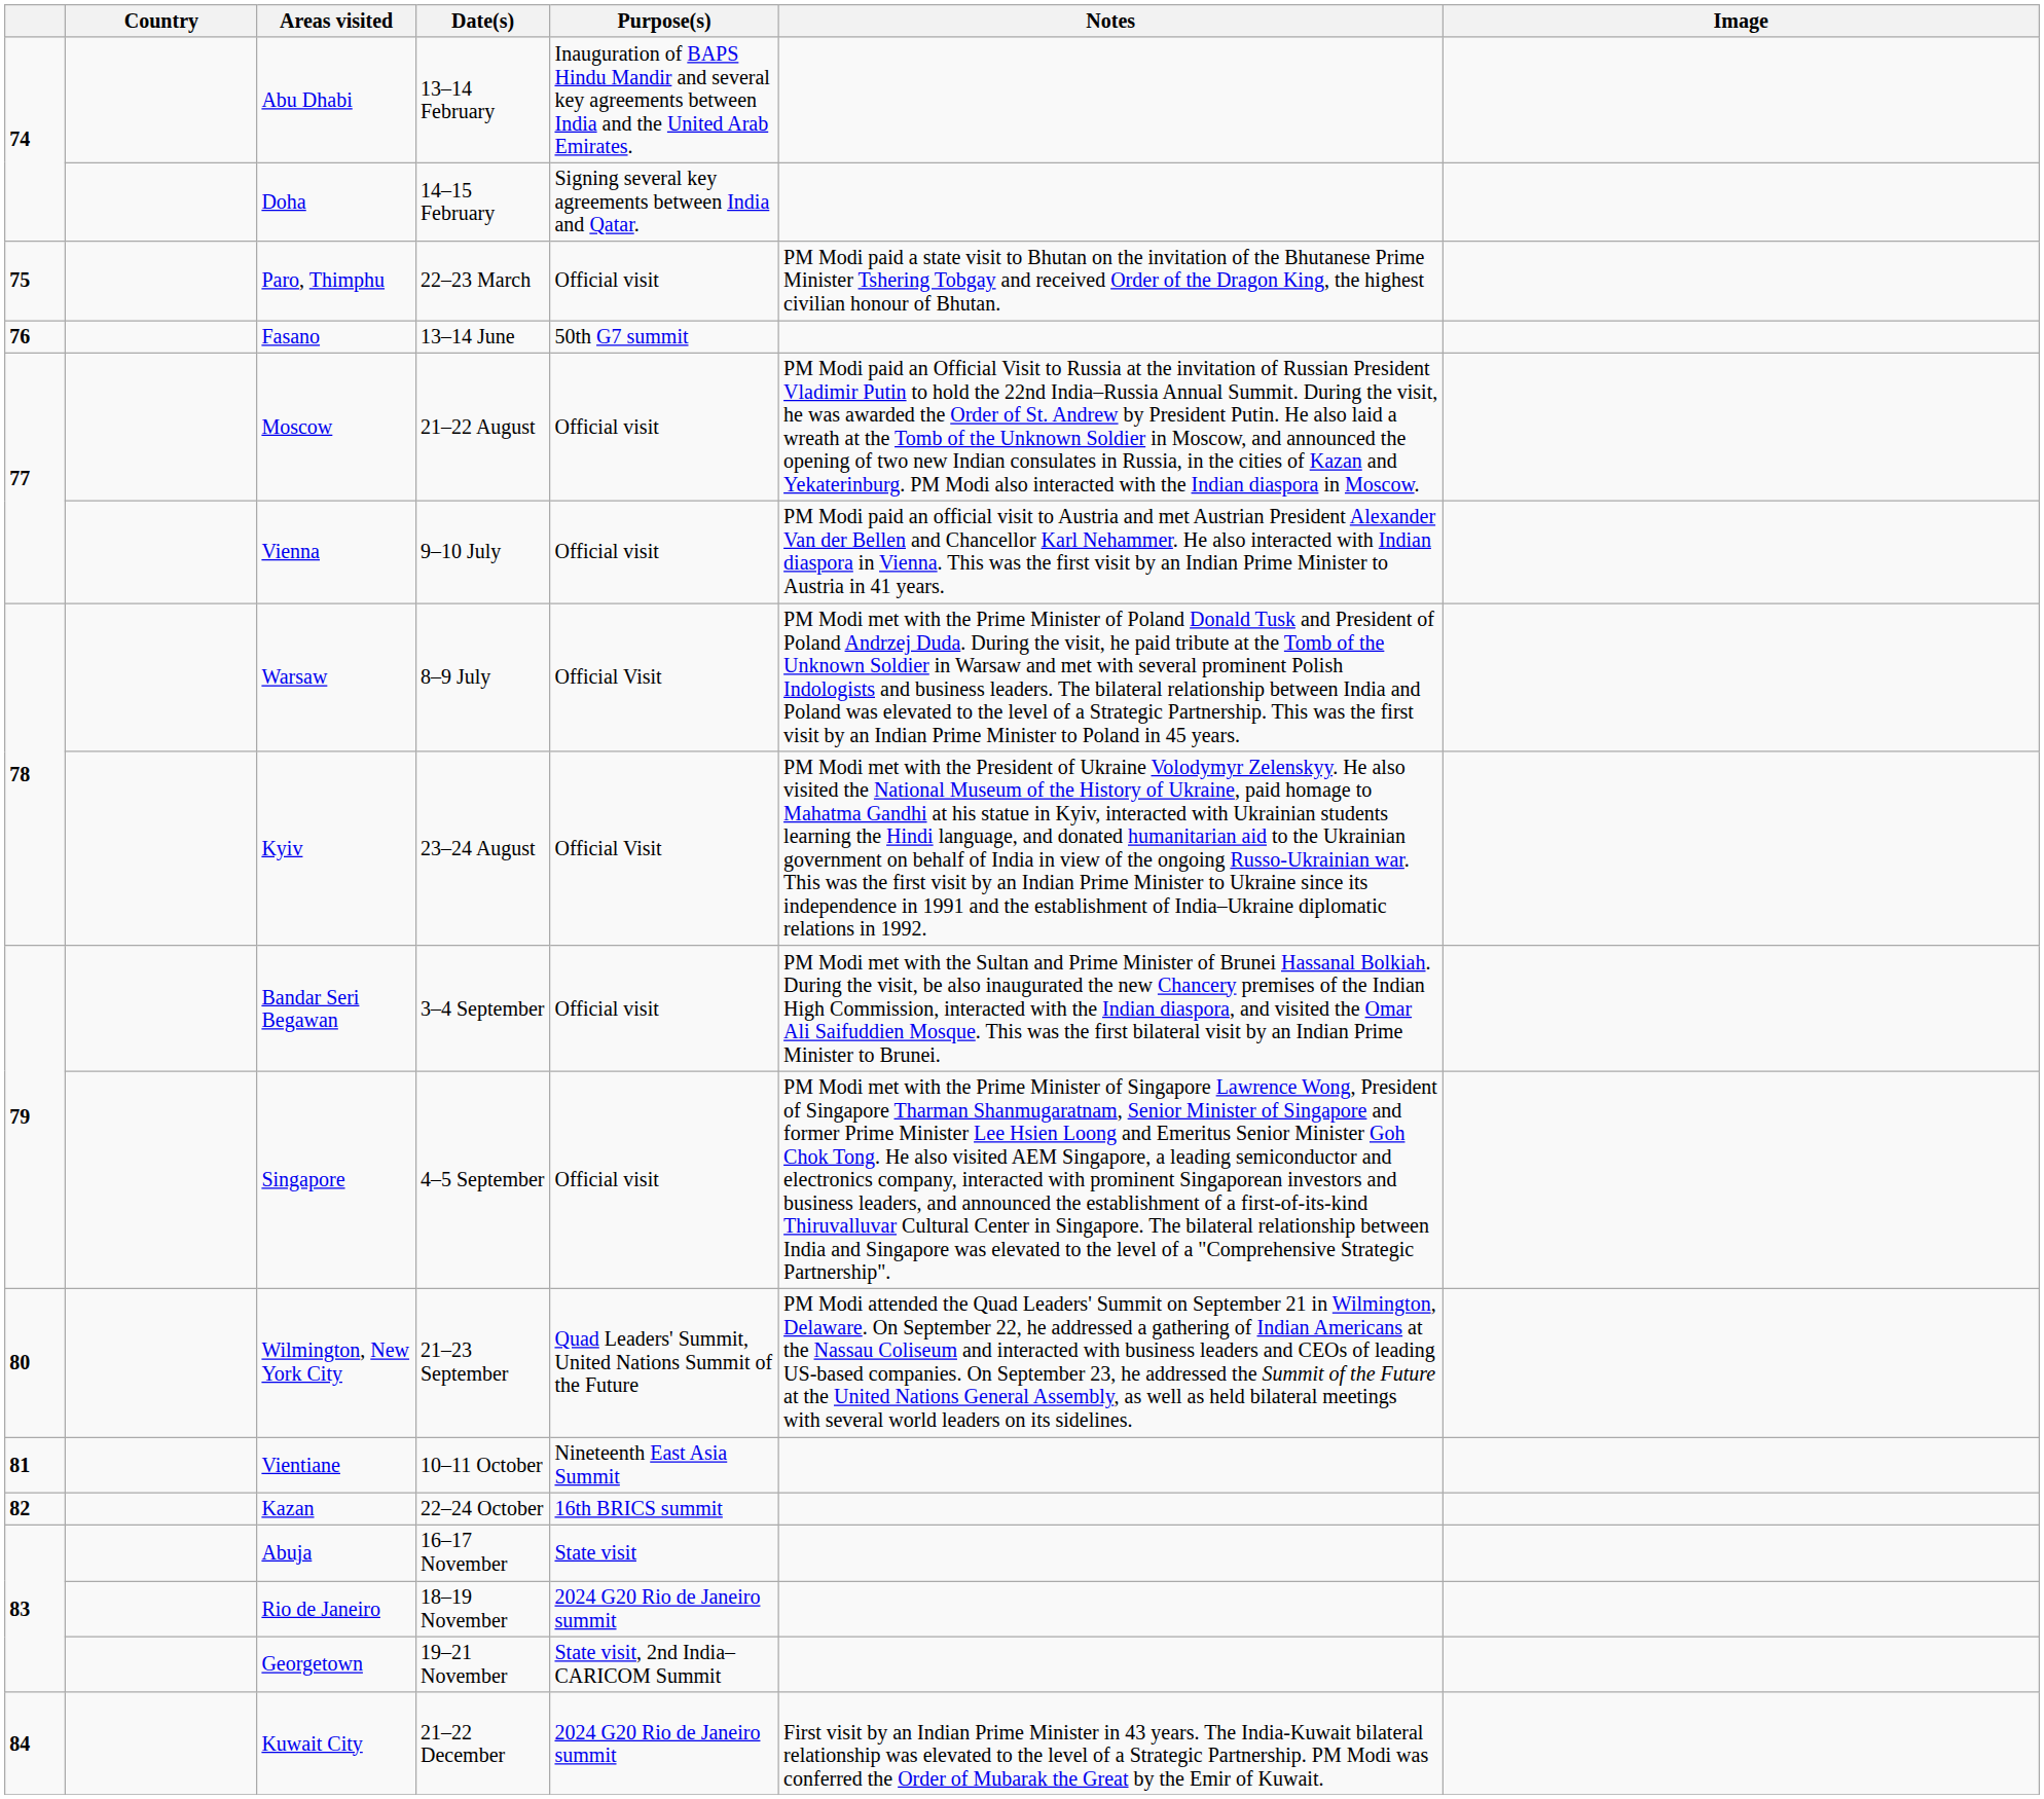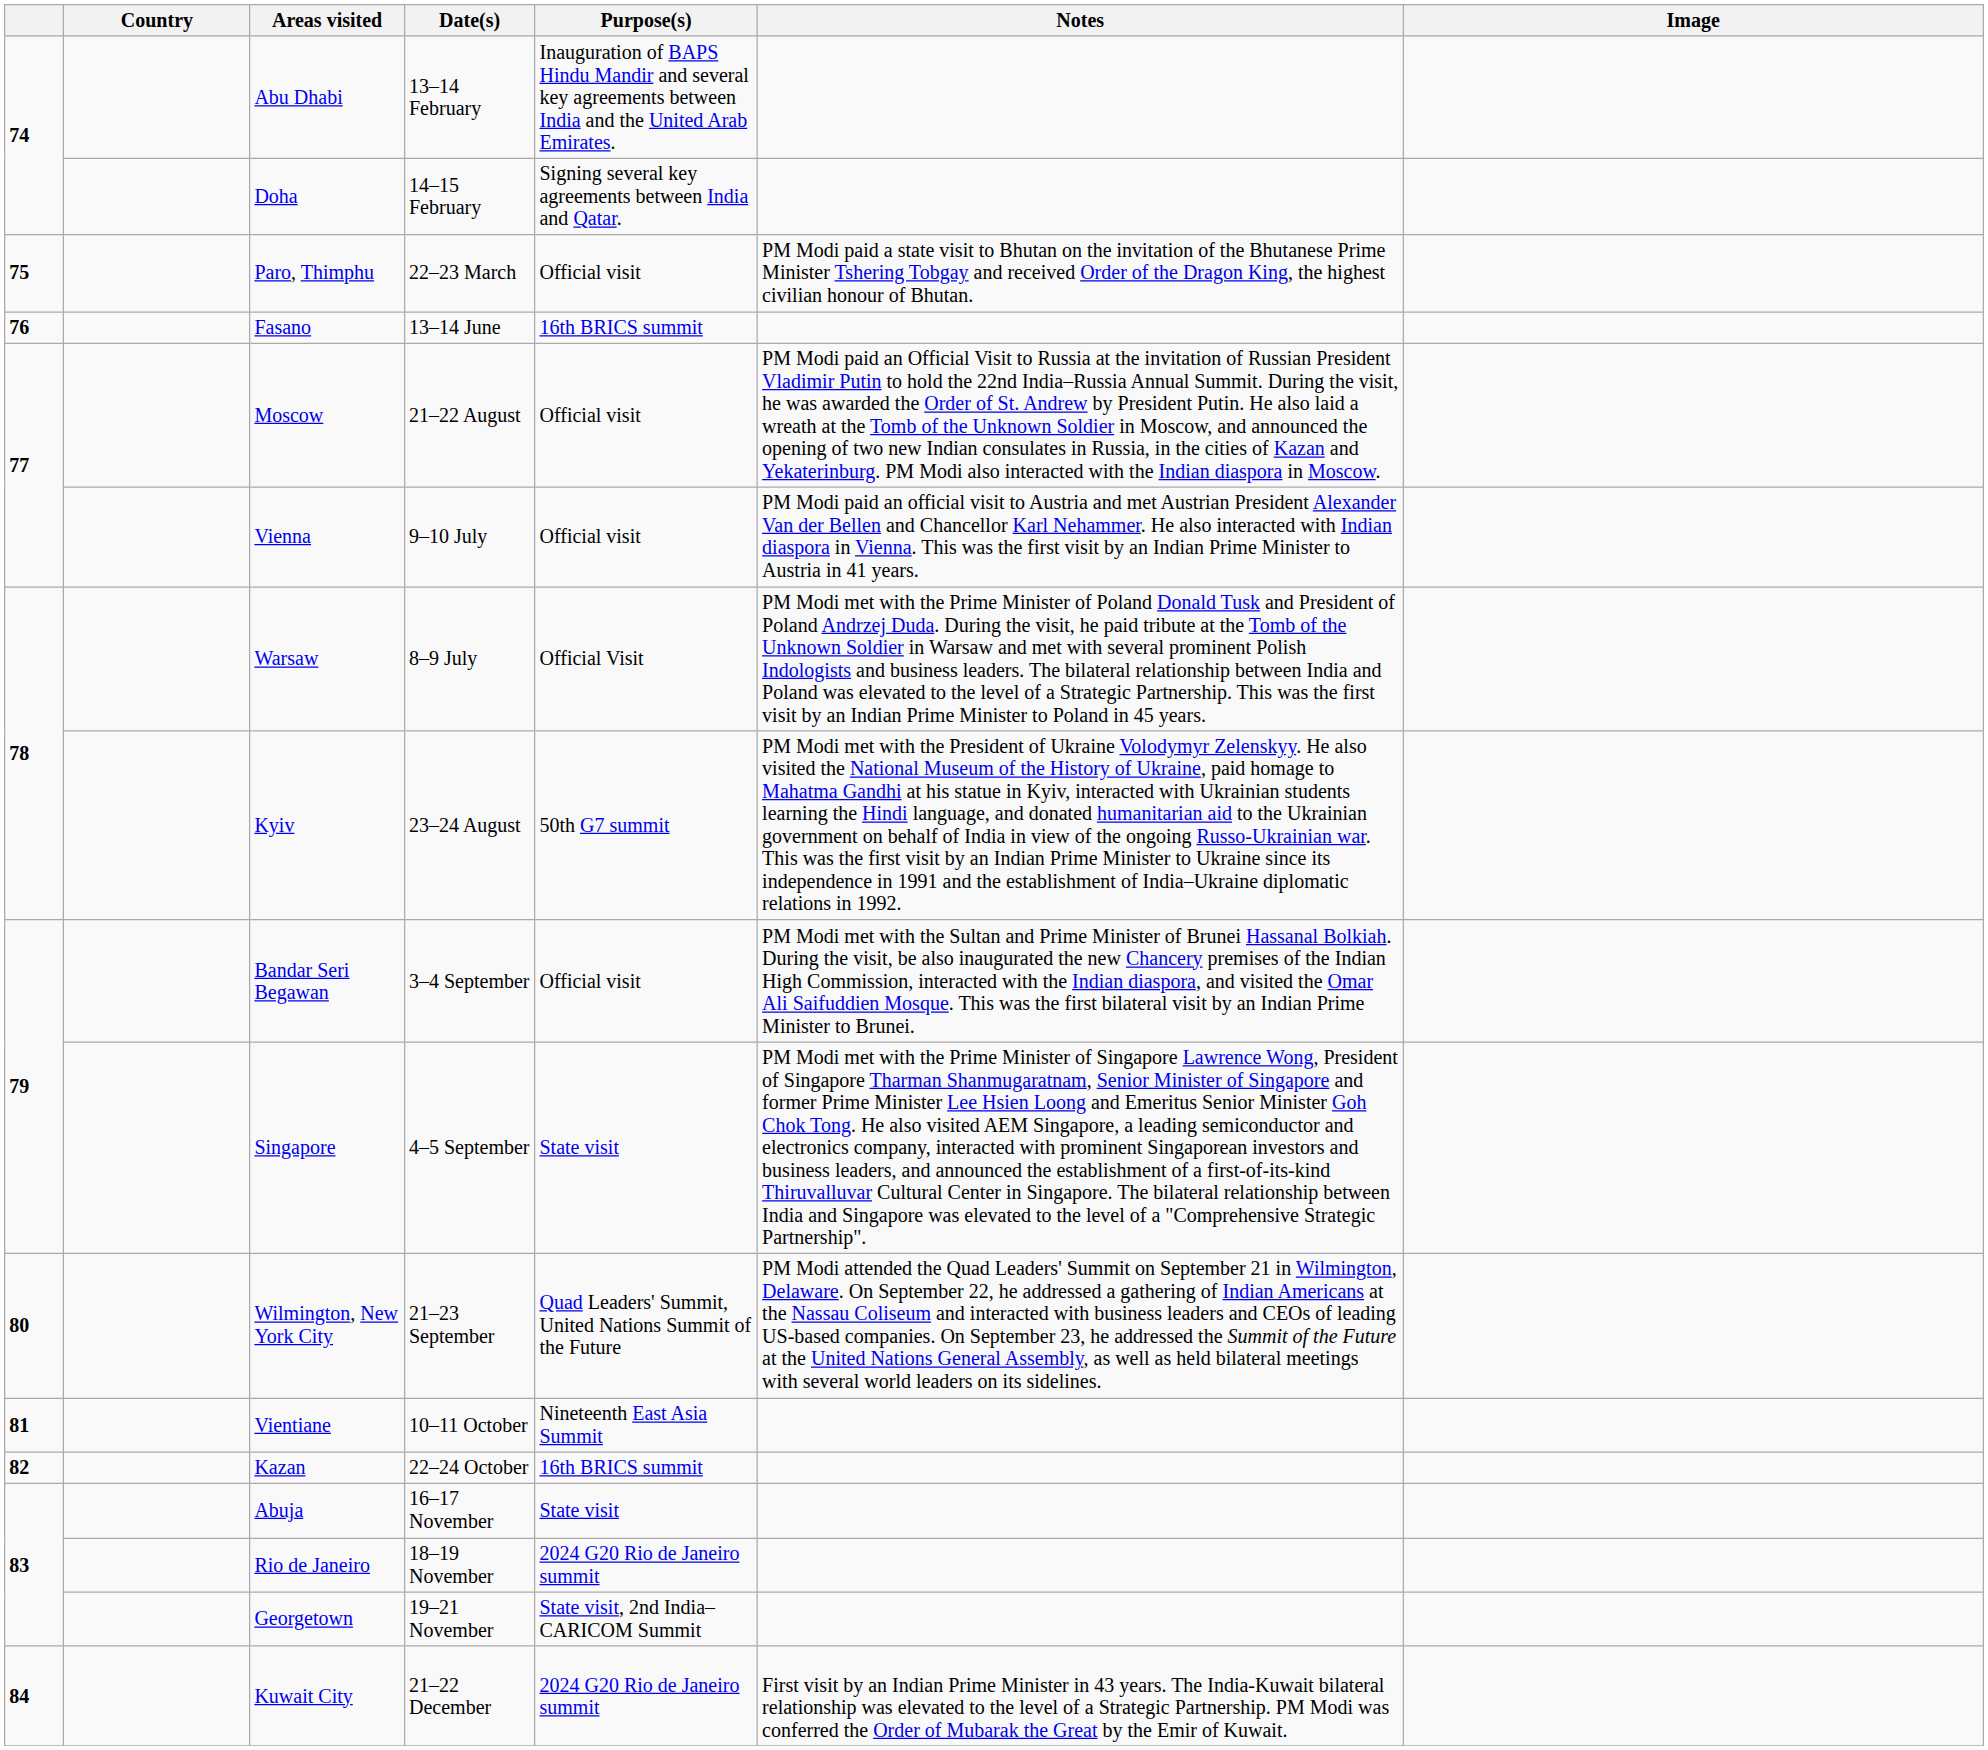Fasano | Purpose(s): 50th G7 summit -> 16th BRICS summit
Kyiv | Purpose(s): Official Visit -> 50th G7 summit
Singapore | Purpose(s): Official visit -> State visit
